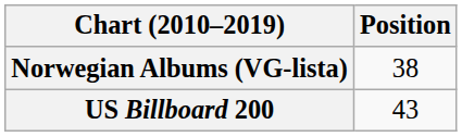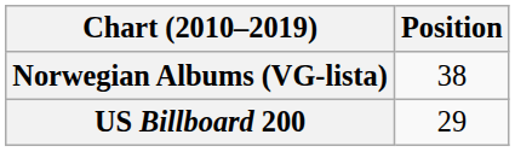US Billboard 200 | Position: 43 -> 29
